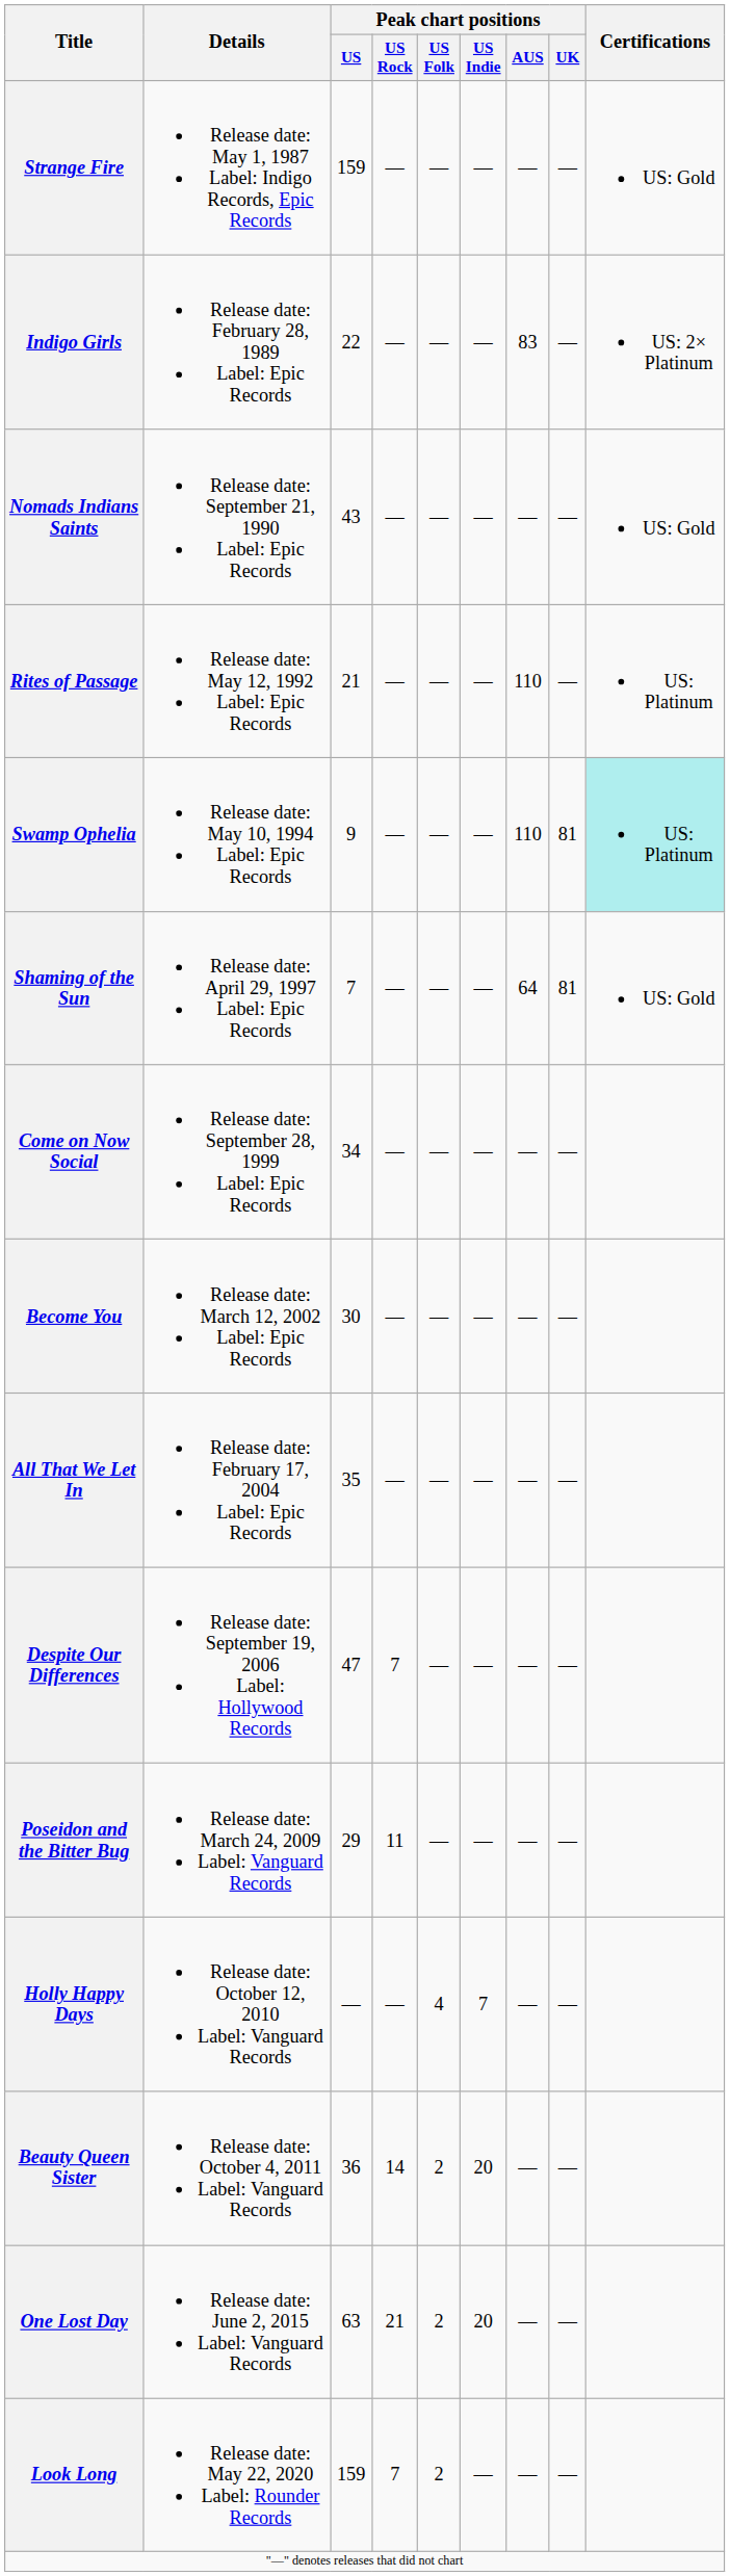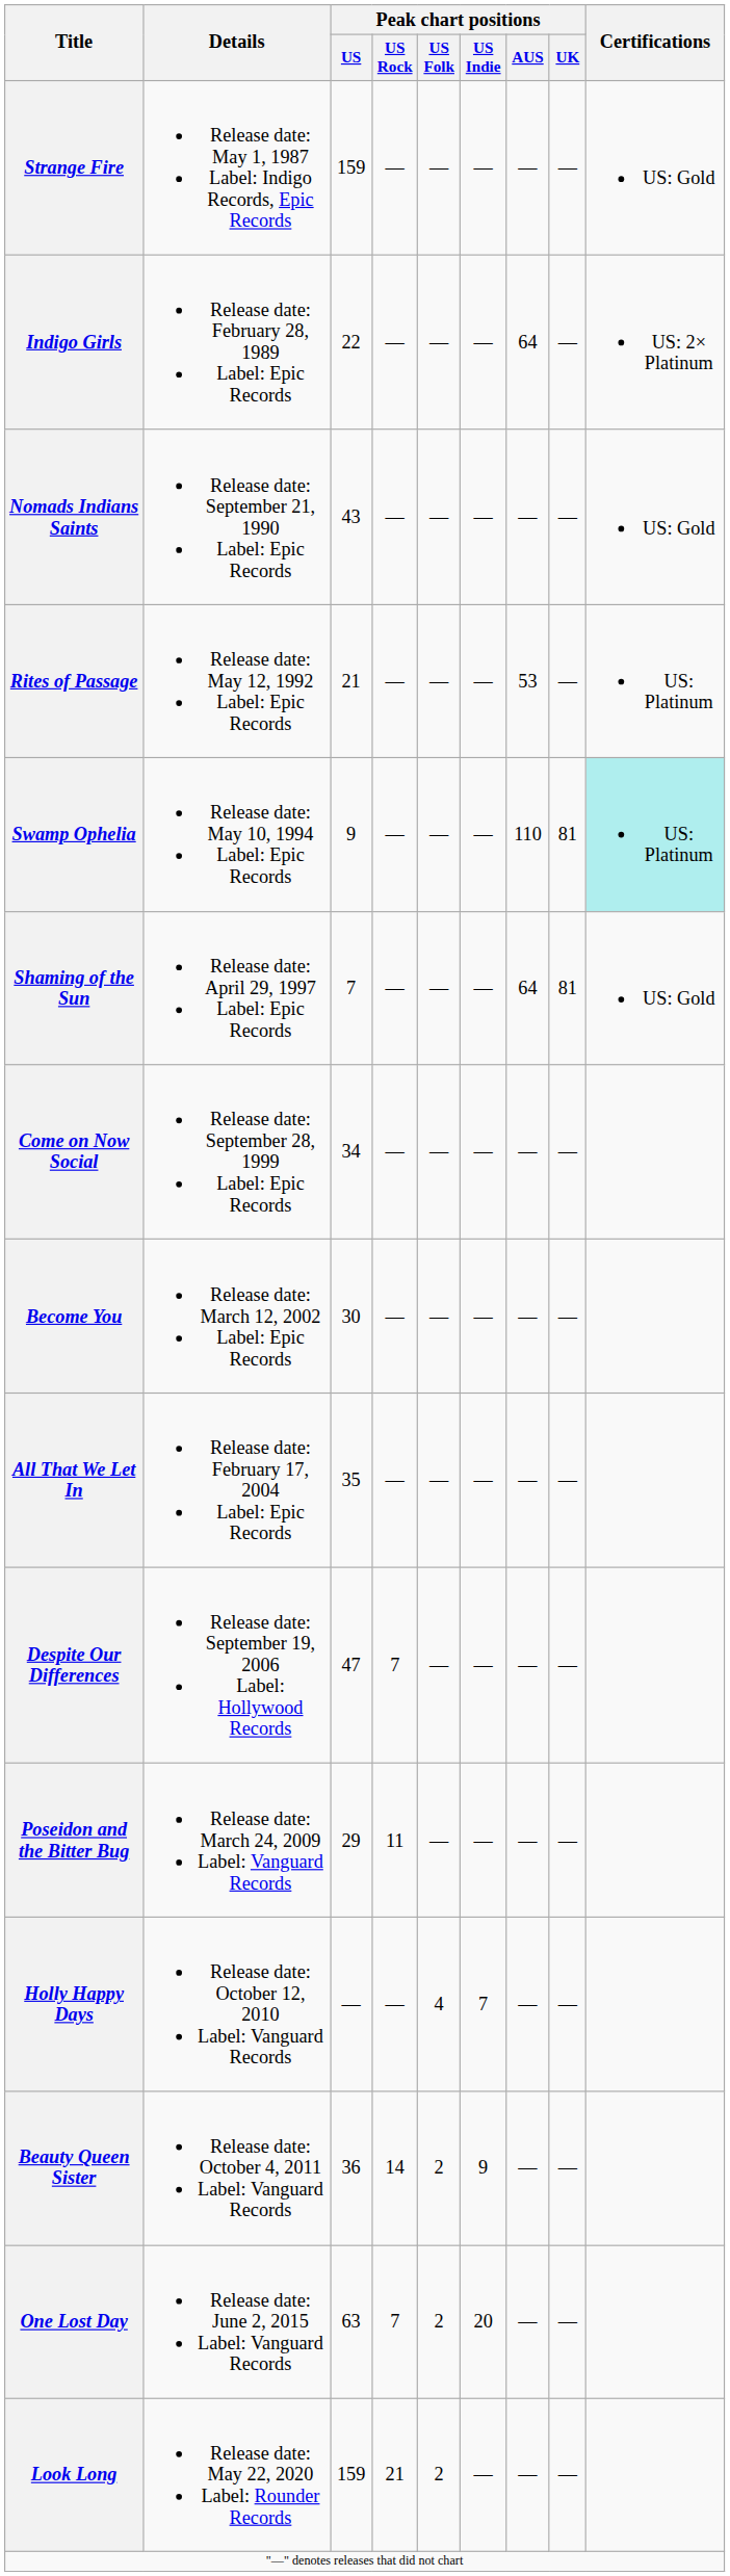Indigo Girls | Peak chart positions / AUS: 83 -> 64
Rites of Passage | Peak chart positions / AUS: 110 -> 53
Beauty Queen Sister | Peak chart positions / US Indie: 20 -> 9
One Lost Day | Peak chart positions / US Rock: 21 -> 7
Look Long | Peak chart positions / US Rock: 7 -> 21
